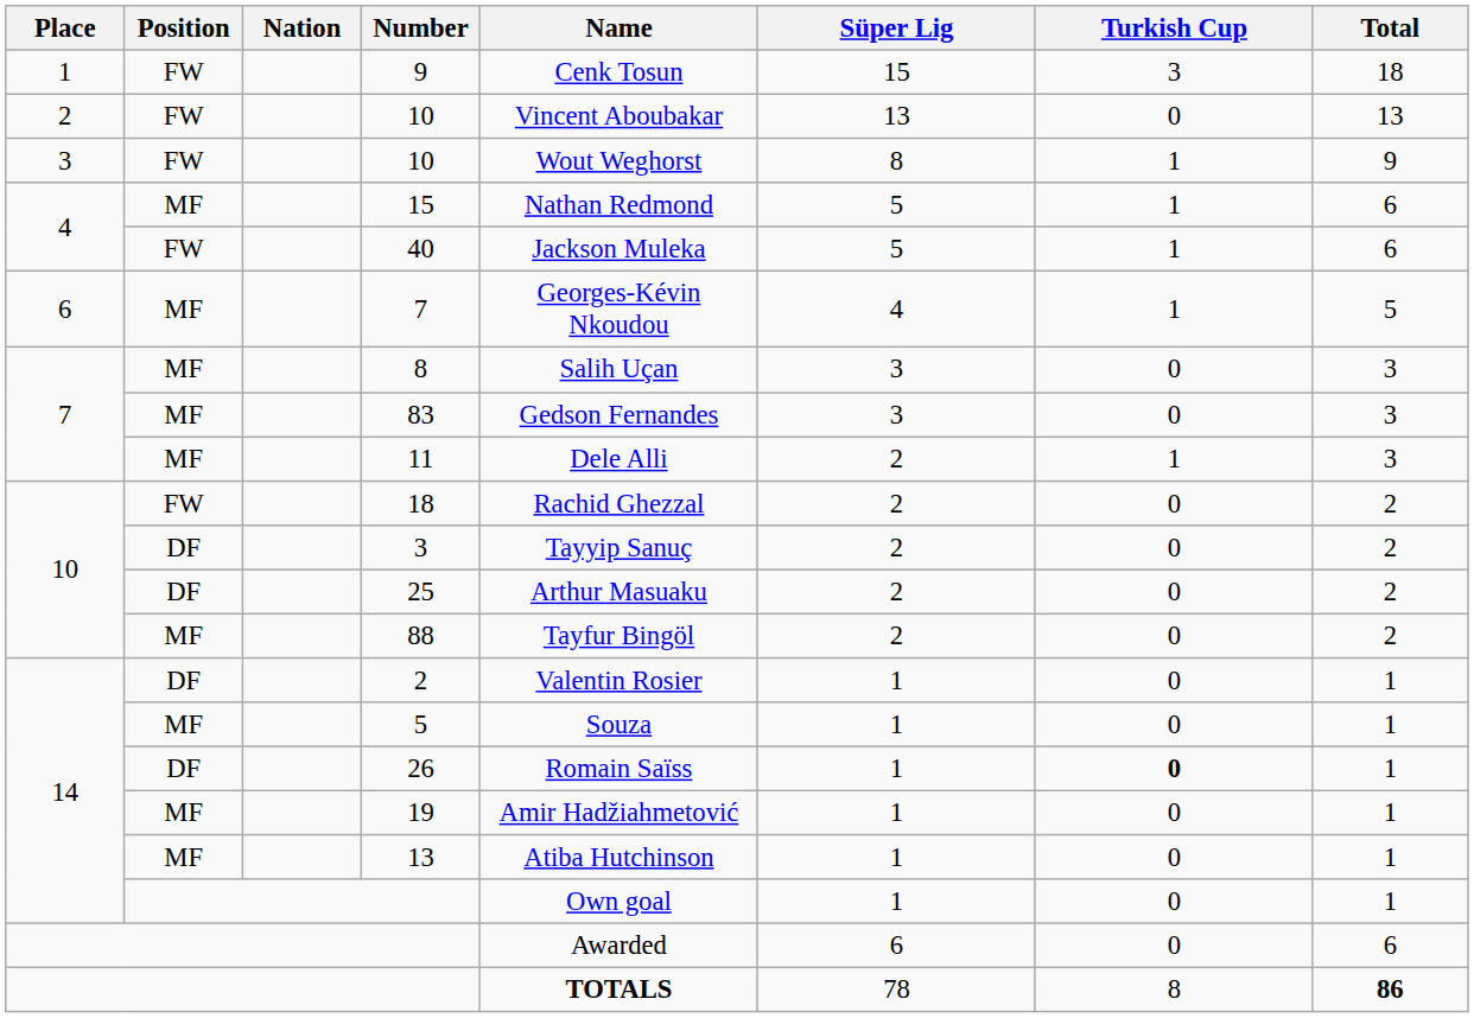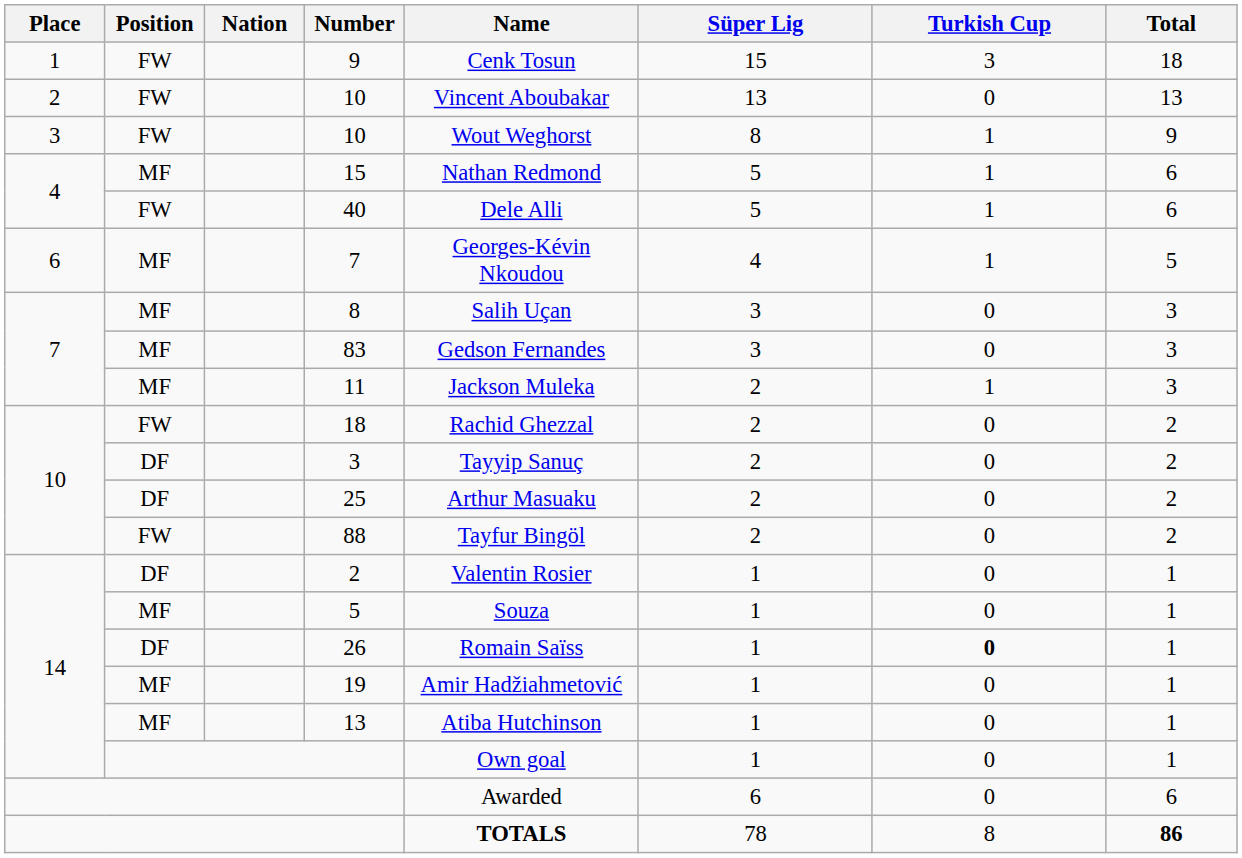40 | Name: Jackson Muleka -> Dele Alli
11 | Name: Dele Alli -> Jackson Muleka
88 | Position: MF -> FW
